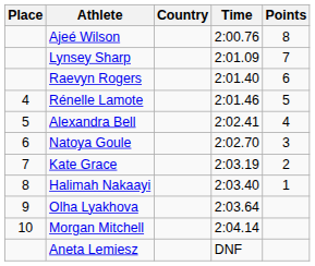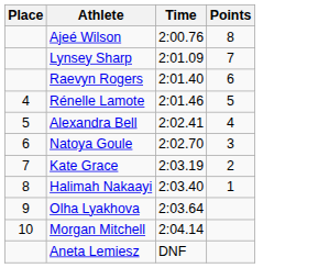- column: Country
